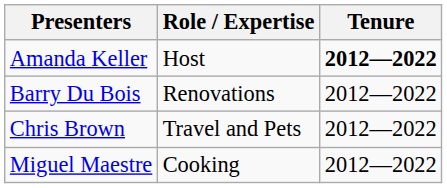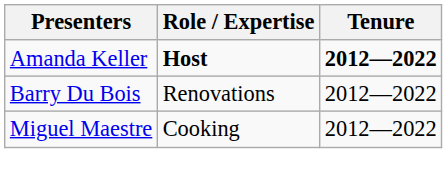Amanda Keller | Role / Expertise: normal -> bold
- row: Chris Brown | Travel and Pets | 2012—2022
